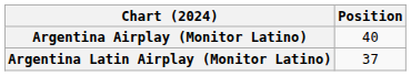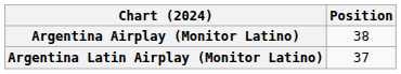Argentina Airplay (Monitor Latino) | Position: 40 -> 38
